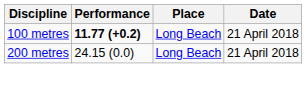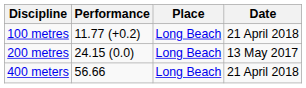100 metres | Performance: bold -> normal
200 metres | Date: 21 April 2018 -> 13 May 2017
+ row: 400 meters | 56.66 | Long Beach | 21 April 2018
